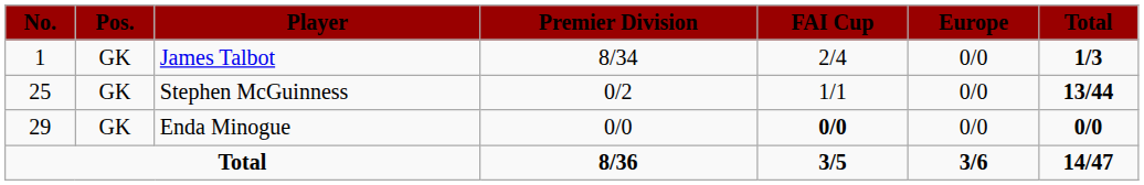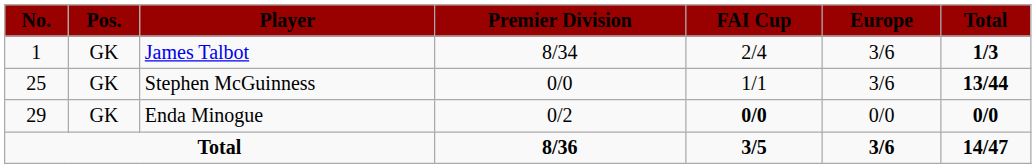James Talbot | Europe: 0/0 -> 3/6
Stephen McGuinness | Premier Division: 0/2 -> 0/0
Stephen McGuinness | Europe: 0/0 -> 3/6
Enda Minogue | Premier Division: 0/0 -> 0/2
